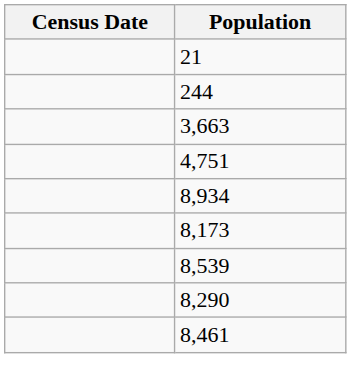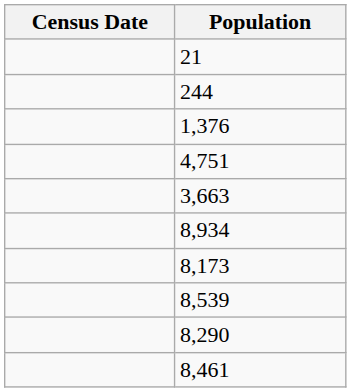+ row: 1,376
rows swapped: 3,663 <-> 4,751
